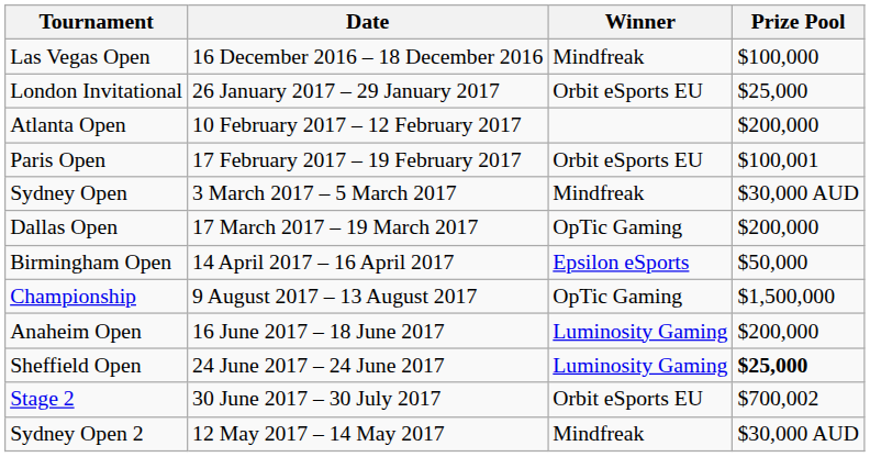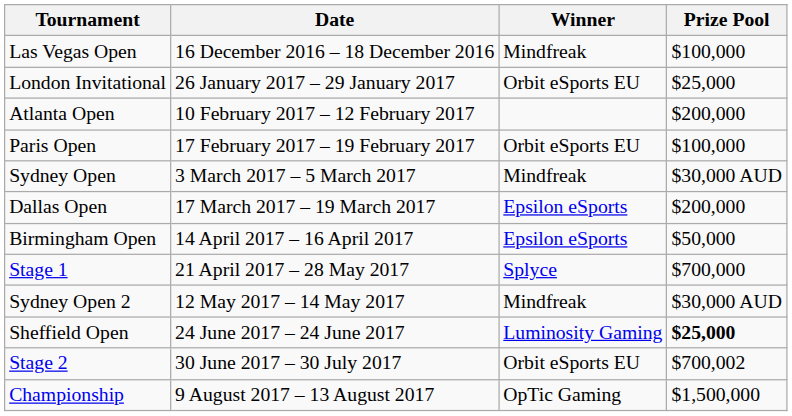Paris Open | Prize Pool: $100,001 -> $100,000
Dallas Open | Winner: OpTic Gaming -> Epsilon eSports
+ row: Stage 1 | 21 April 2017 – 28 May 2017 | Splyce | $700,000
rows swapped: Sydney Open 2 <-> Championship
- row: Anaheim Open | 16 June 2017 – 18 June 2017 | Luminosity Gaming | $200,000
